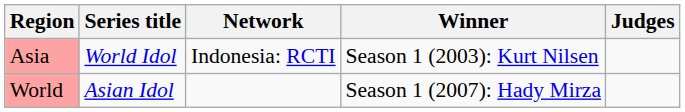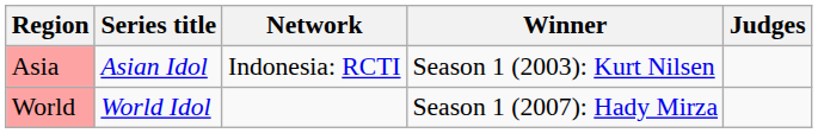Asia | Series title: World Idol -> Asian Idol
World | Series title: Asian Idol -> World Idol
